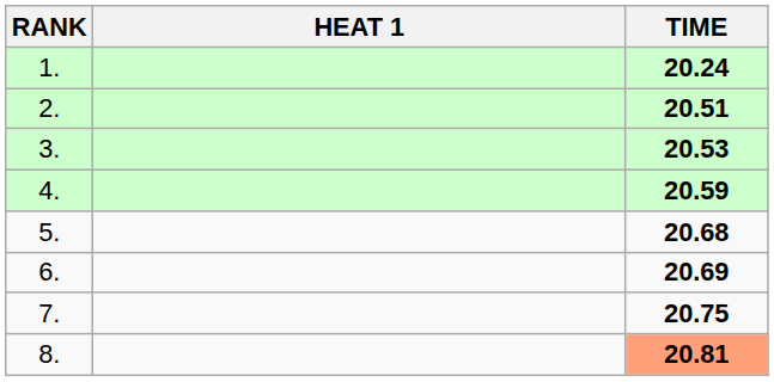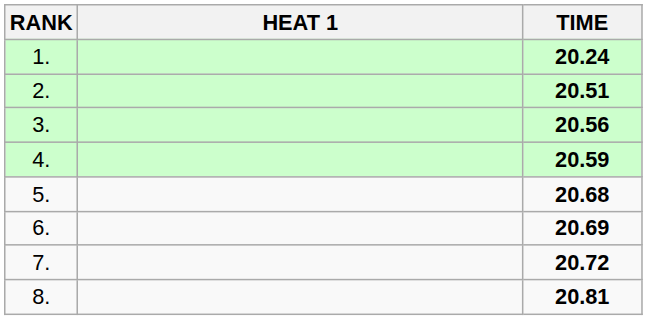3. | TIME: 20.53 -> 20.56
7. | TIME: 20.75 -> 20.72
8. | TIME: lightsalmon background -> no background
